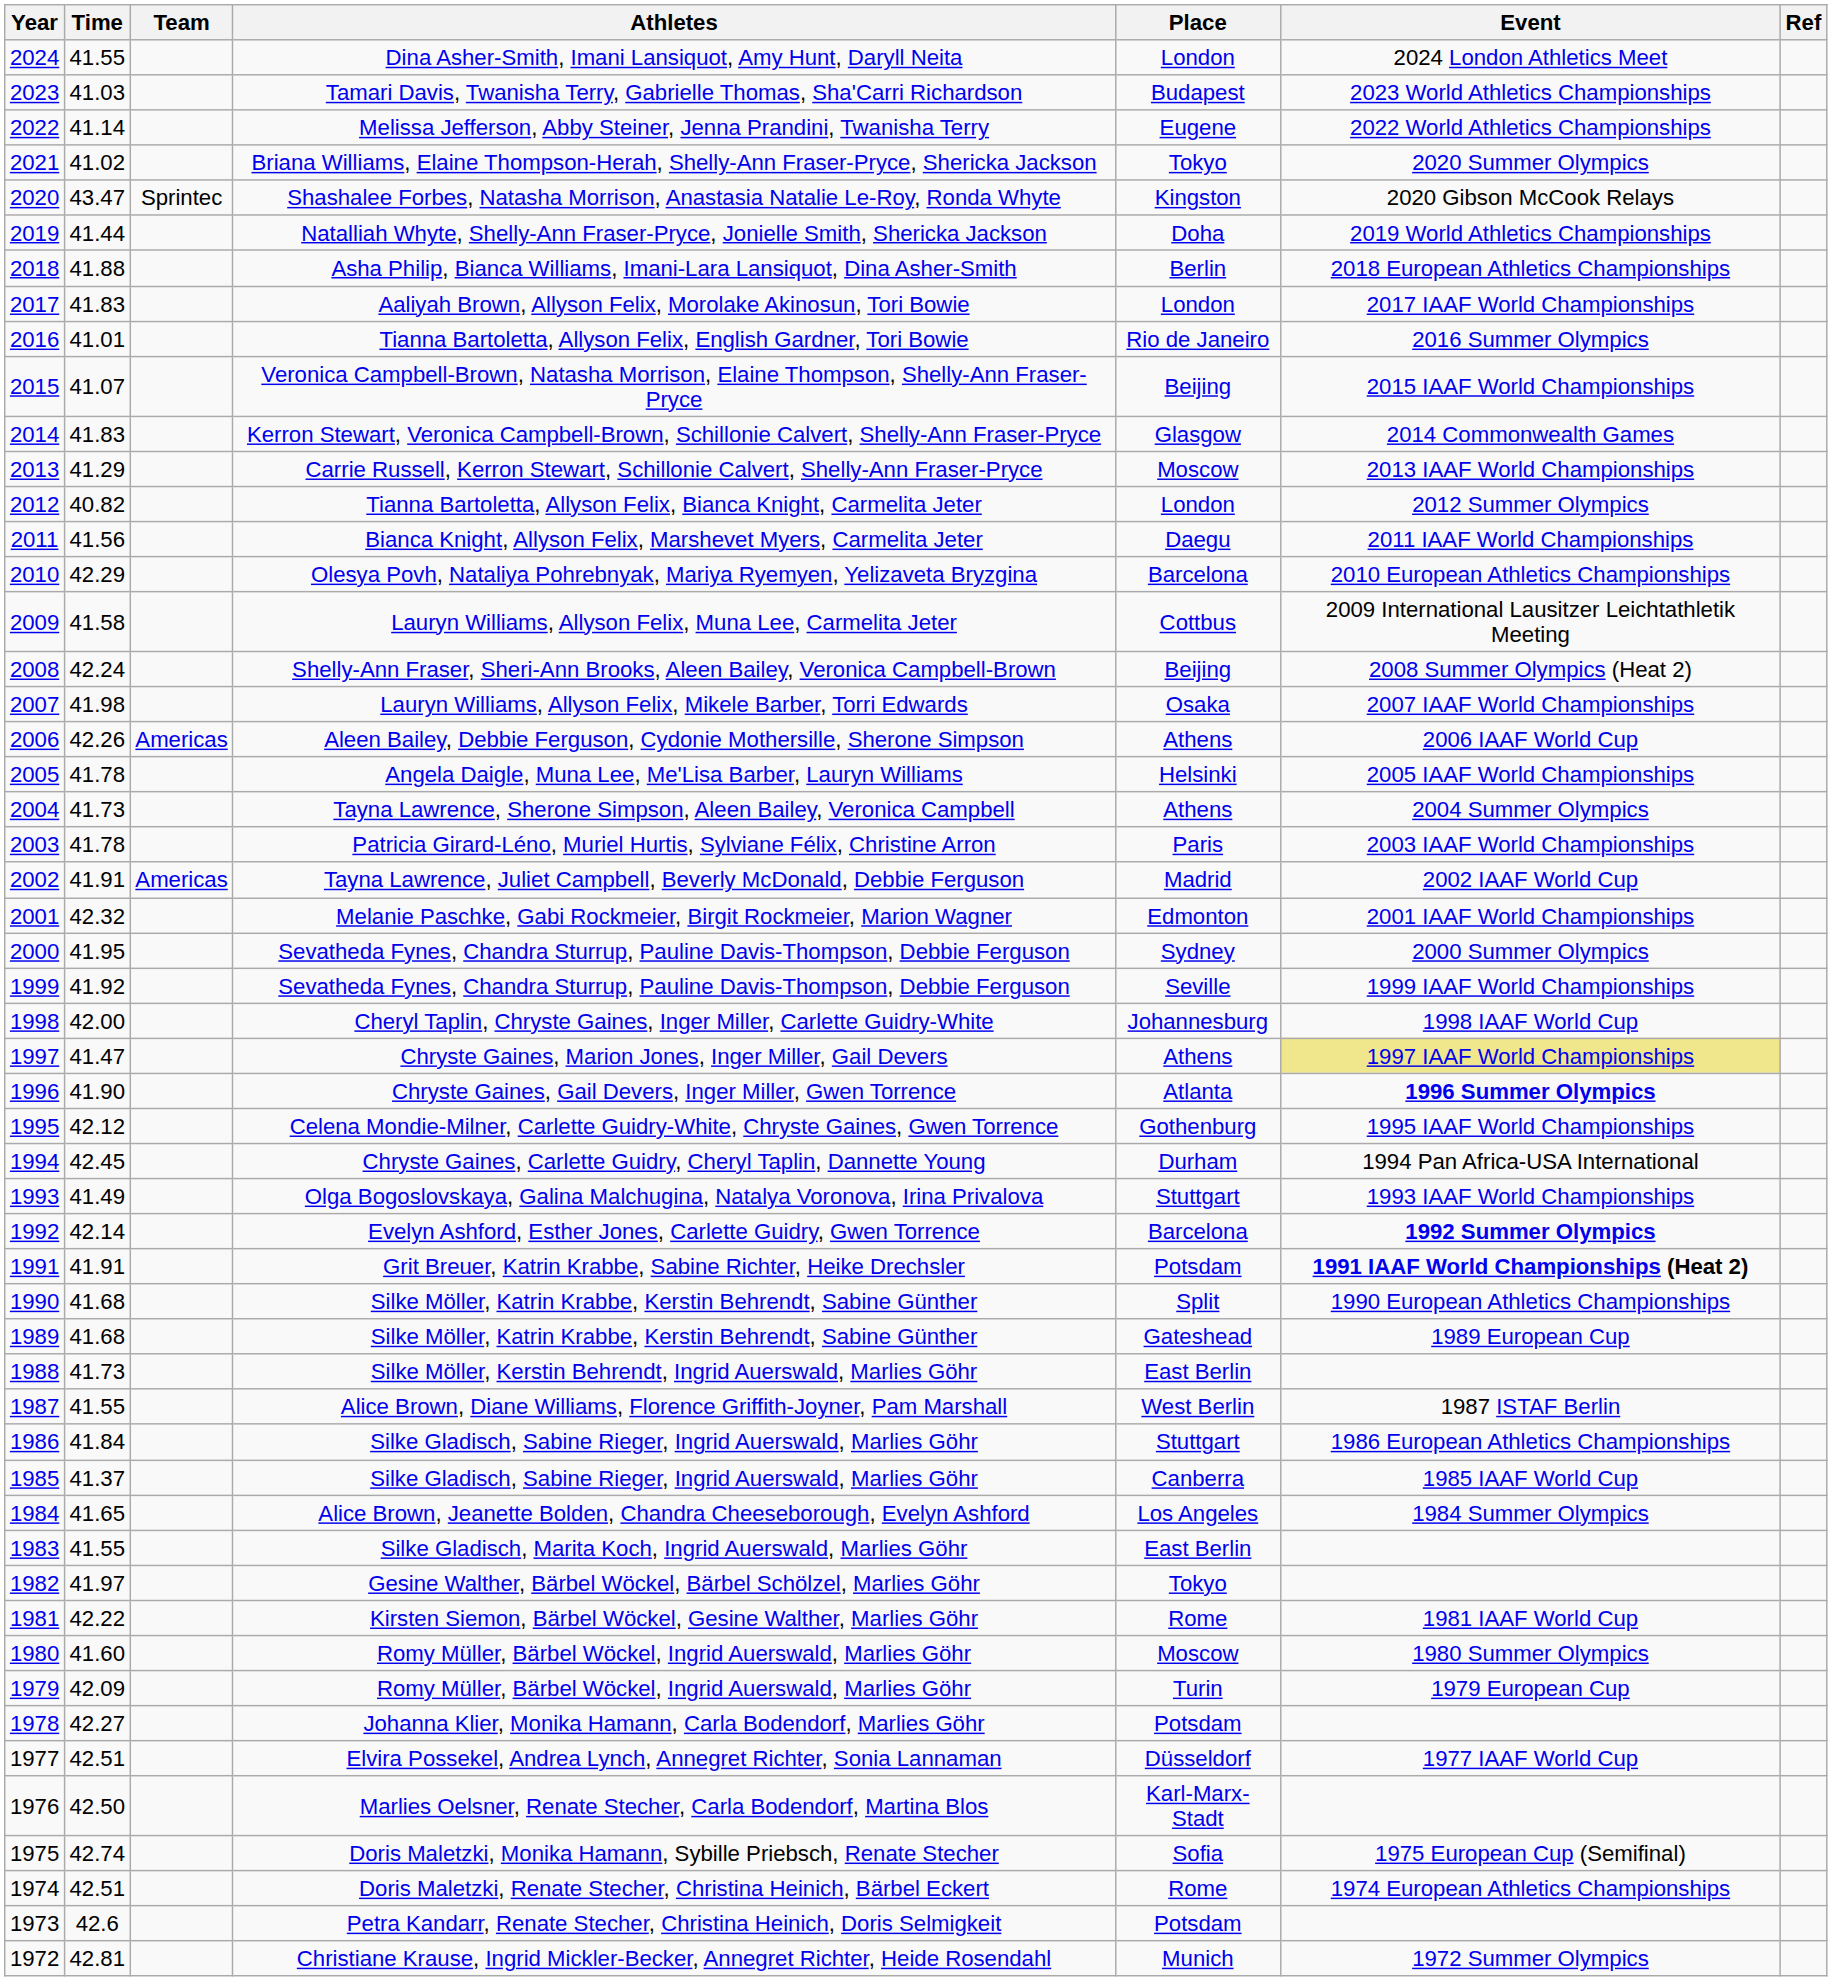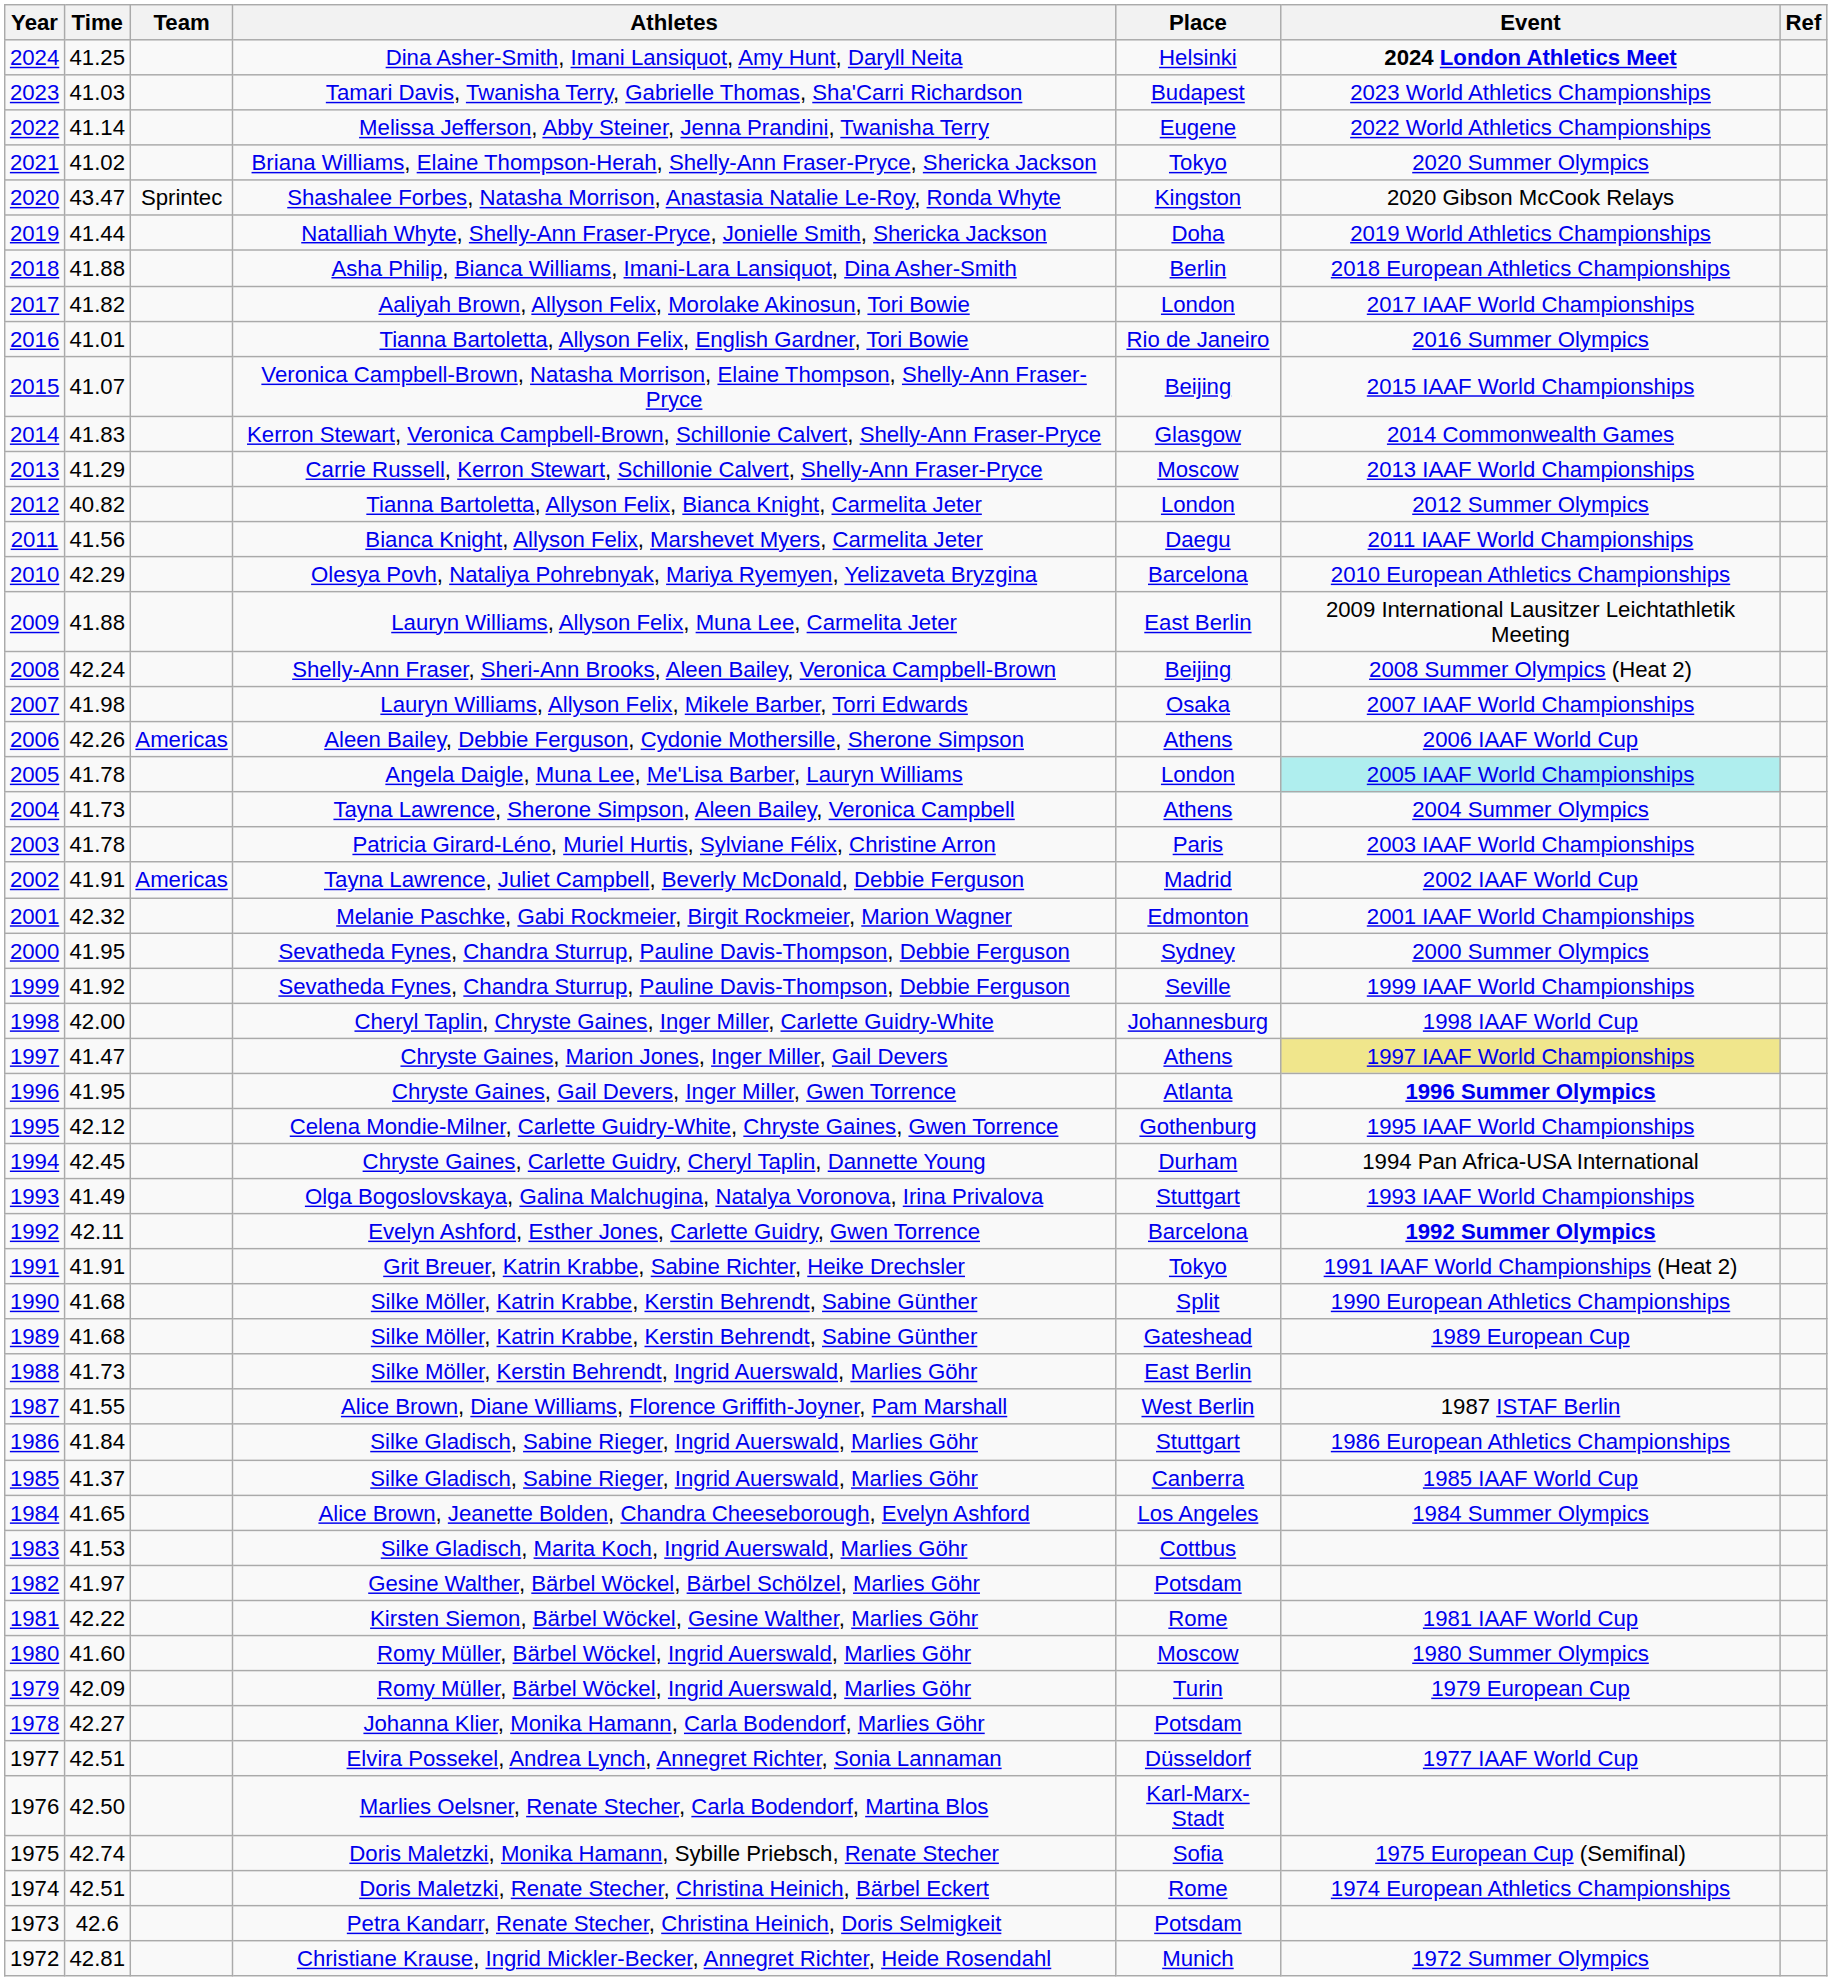Dina Asher-Smith, Imani Lansiquot, Amy Hunt, Daryll Neita | Time: 41.55 -> 41.25
Dina Asher-Smith, Imani Lansiquot, Amy Hunt, Daryll Neita | Place: London -> Helsinki
Dina Asher-Smith, Imani Lansiquot, Amy Hunt, Daryll Neita | Event: normal -> bold
Aaliyah Brown, Allyson Felix, Morolake Akinosun, Tori Bowie | Time: 41.83 -> 41.82
Lauryn Williams, Allyson Felix, Muna Lee, Carmelita Jeter | Time: 41.58 -> 41.88
Lauryn Williams, Allyson Felix, Muna Lee, Carmelita Jeter | Place: Cottbus -> East Berlin
Angela Daigle, Muna Lee, Me'Lisa Barber, Lauryn Williams | Place: Helsinki -> London
Angela Daigle, Muna Lee, Me'Lisa Barber, Lauryn Williams | Event: no background -> paleturquoise background
Chryste Gaines, Gail Devers, Inger Miller, Gwen Torrence | Time: 41.90 -> 41.95
Evelyn Ashford, Esther Jones, Carlette Guidry, Gwen Torrence | Time: 42.14 -> 42.11
Grit Breuer, Katrin Krabbe, Sabine Richter, Heike Drechsler | Place: Potsdam -> Tokyo
Grit Breuer, Katrin Krabbe, Sabine Richter, Heike Drechsler | Event: bold -> normal
Silke Gladisch, Marita Koch, Ingrid Auerswald, Marlies Göhr | Time: 41.55 -> 41.53
Silke Gladisch, Marita Koch, Ingrid Auerswald, Marlies Göhr | Place: East Berlin -> Cottbus
Gesine Walther, Bärbel Wöckel, Bärbel Schölzel, Marlies Göhr | Place: Tokyo -> Potsdam
